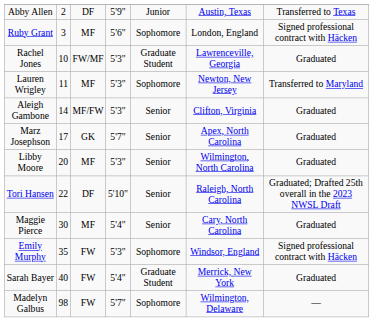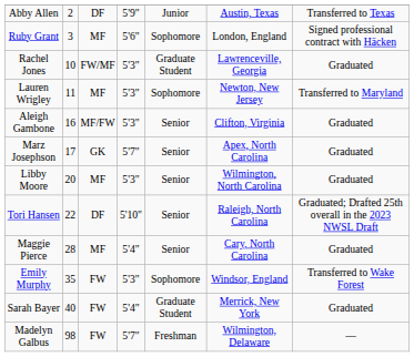Aleigh Gambone | column 2: 14 -> 16
Maggie Pierce | column 2: 30 -> 28
Emily Murphy | column 7: Signed professional contract with Häcken -> Transferred to Wake Forest
Madelyn Galbus | column 5: Sophomore -> Freshman
